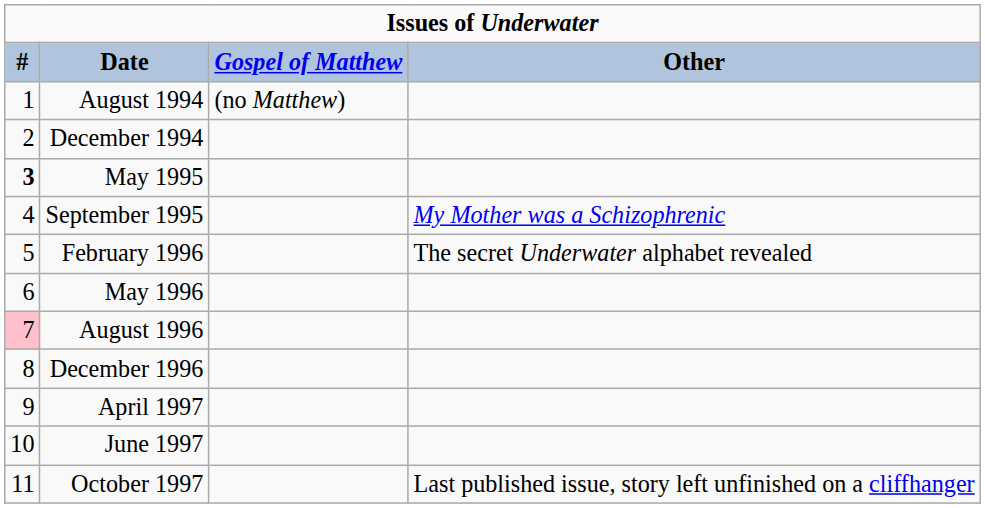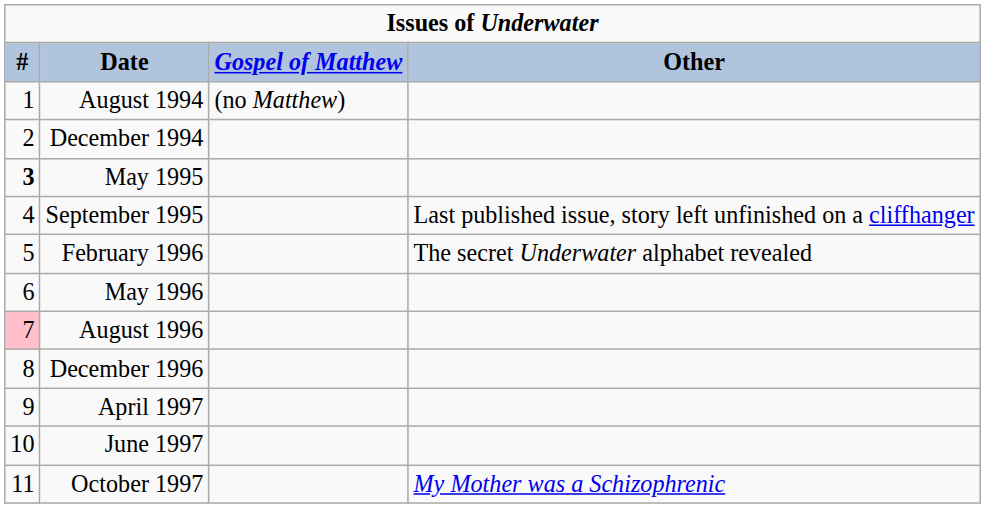September 1995 | Other: My Mother was a Schizophrenic -> Last published issue, story left unfinished on a cliffhanger
October 1997 | Other: Last published issue, story left unfinished on a cliffhanger -> My Mother was a Schizophrenic
